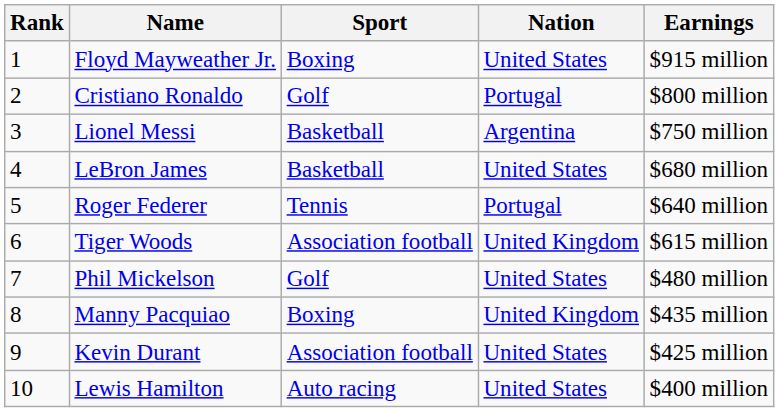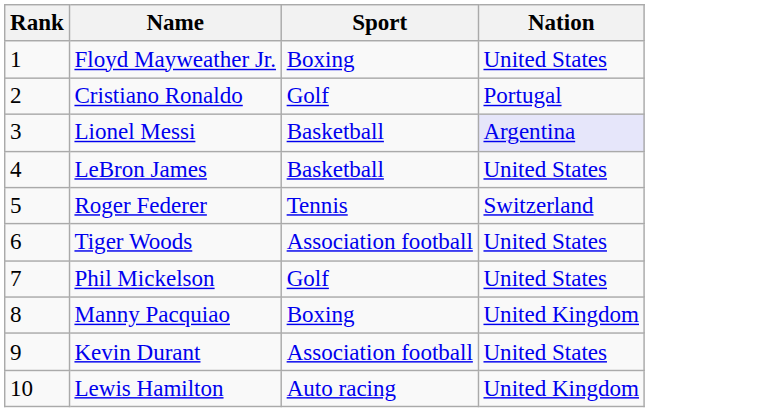- column: Earnings | $915 million | $800 million | $750 million | $680 million | $640 million | $615 million | $480 million | $435 million | $425 million | $400 million
Lionel Messi | Nation: no background -> lavender background
Roger Federer | Nation: Portugal -> Switzerland
Tiger Woods | Nation: United Kingdom -> United States
Lewis Hamilton | Nation: United States -> United Kingdom
